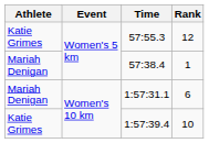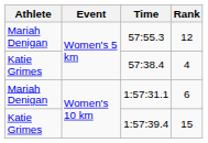57:55.3 | Athlete: Katie Grimes -> Mariah Denigan
57:38.4 | Athlete: Mariah Denigan -> Katie Grimes
57:38.4 | Rank: 1 -> 4
1:57:39.4 | Rank: 10 -> 15
